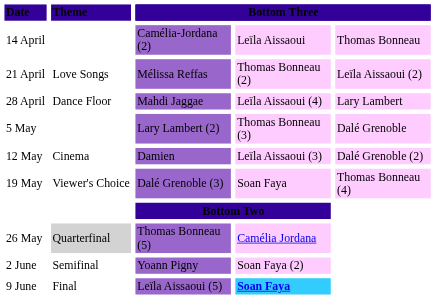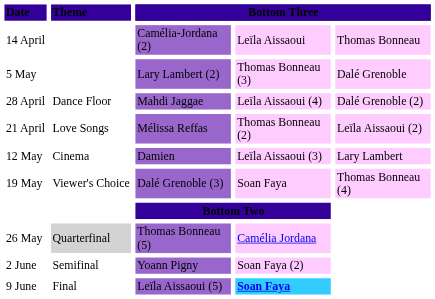rows swapped: 21 April <-> 5 May
28 April | column 5: Lary Lambert -> Dalé Grenoble (2)
12 May | column 5: Dalé Grenoble (2) -> Lary Lambert
